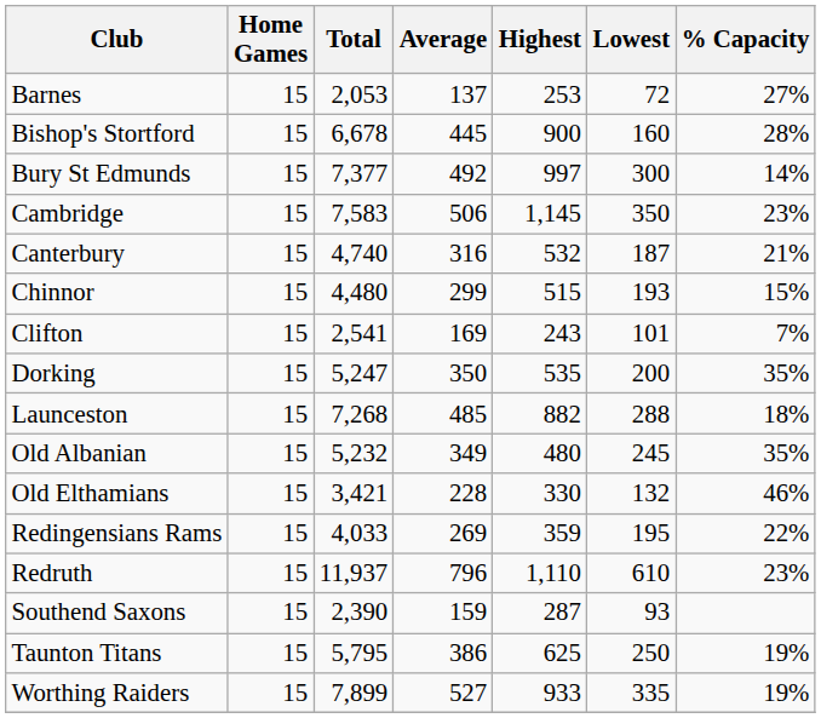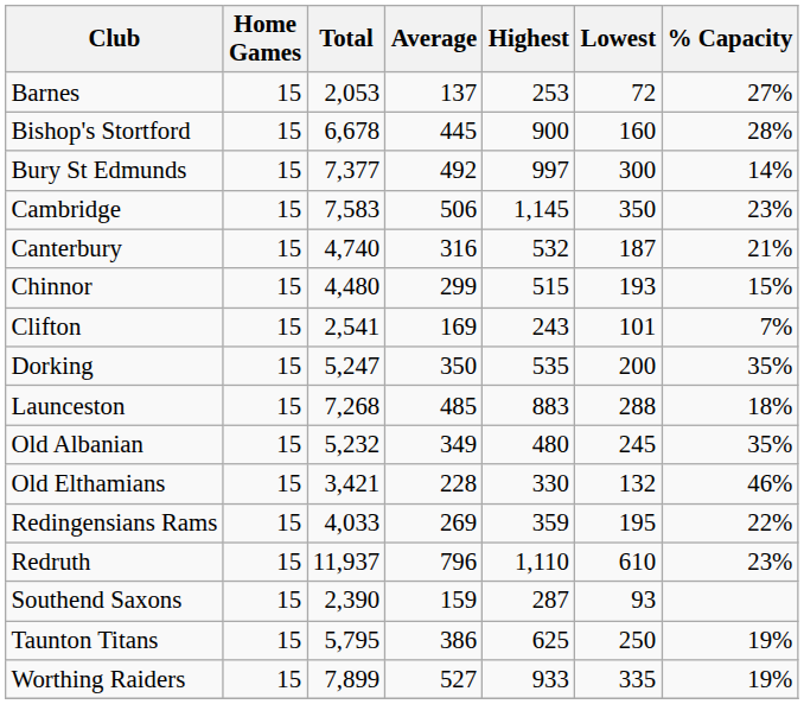Launceston | Highest: 882 -> 883
